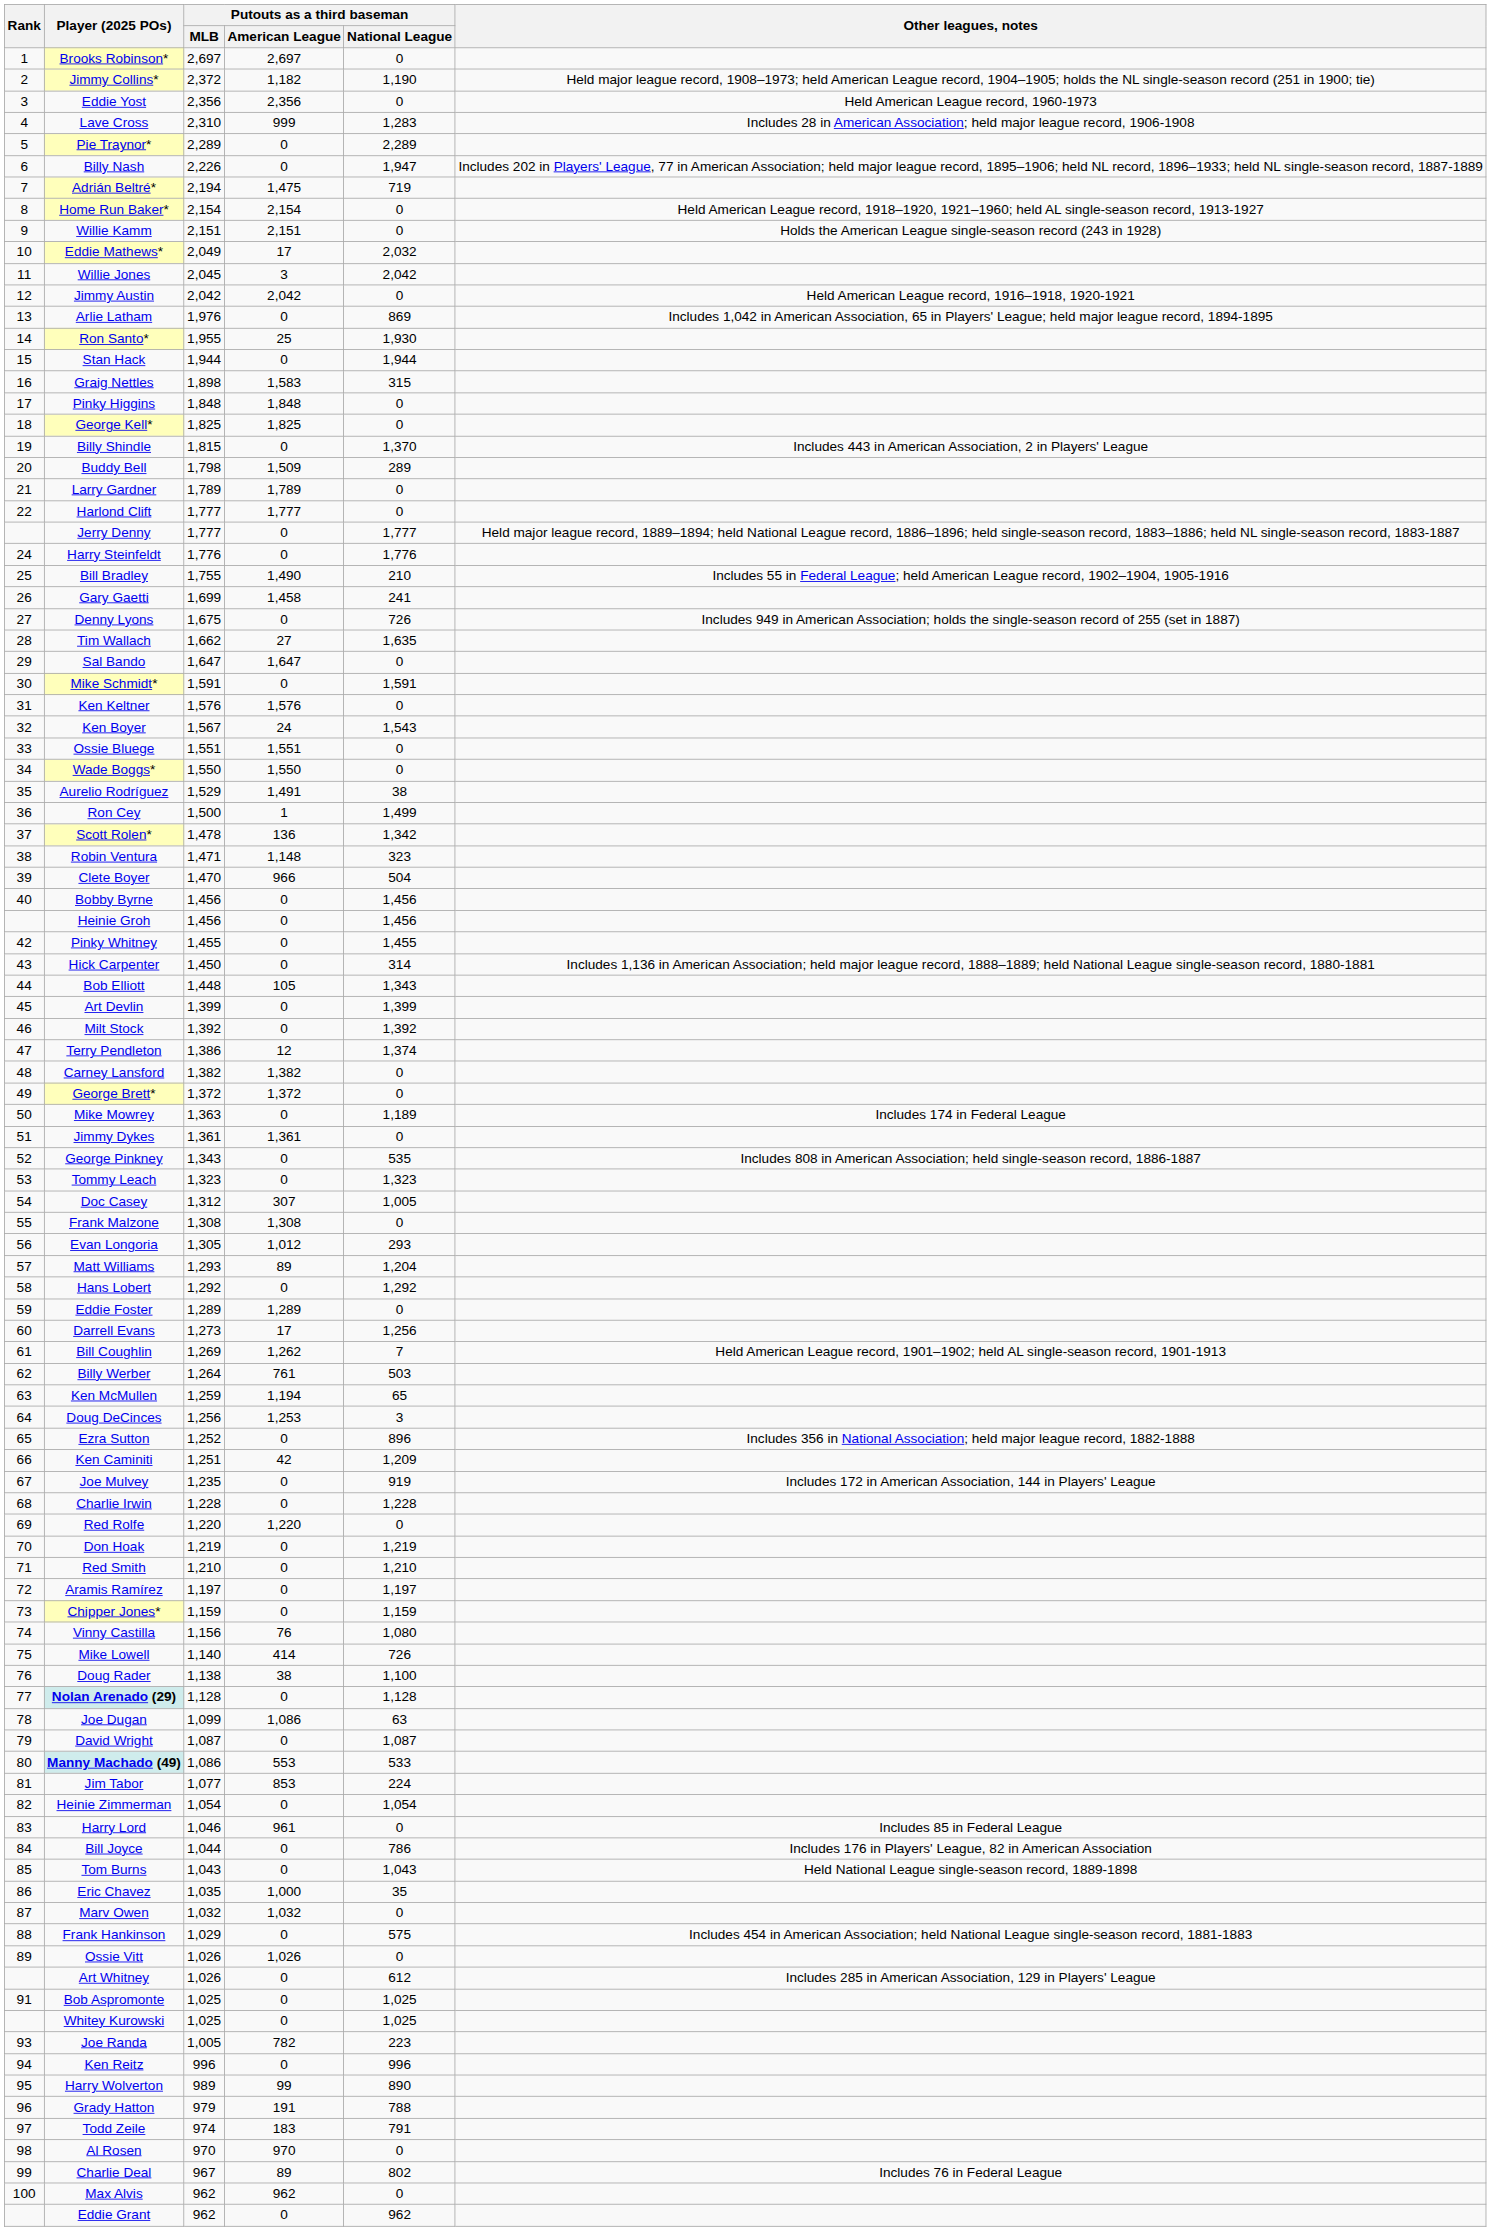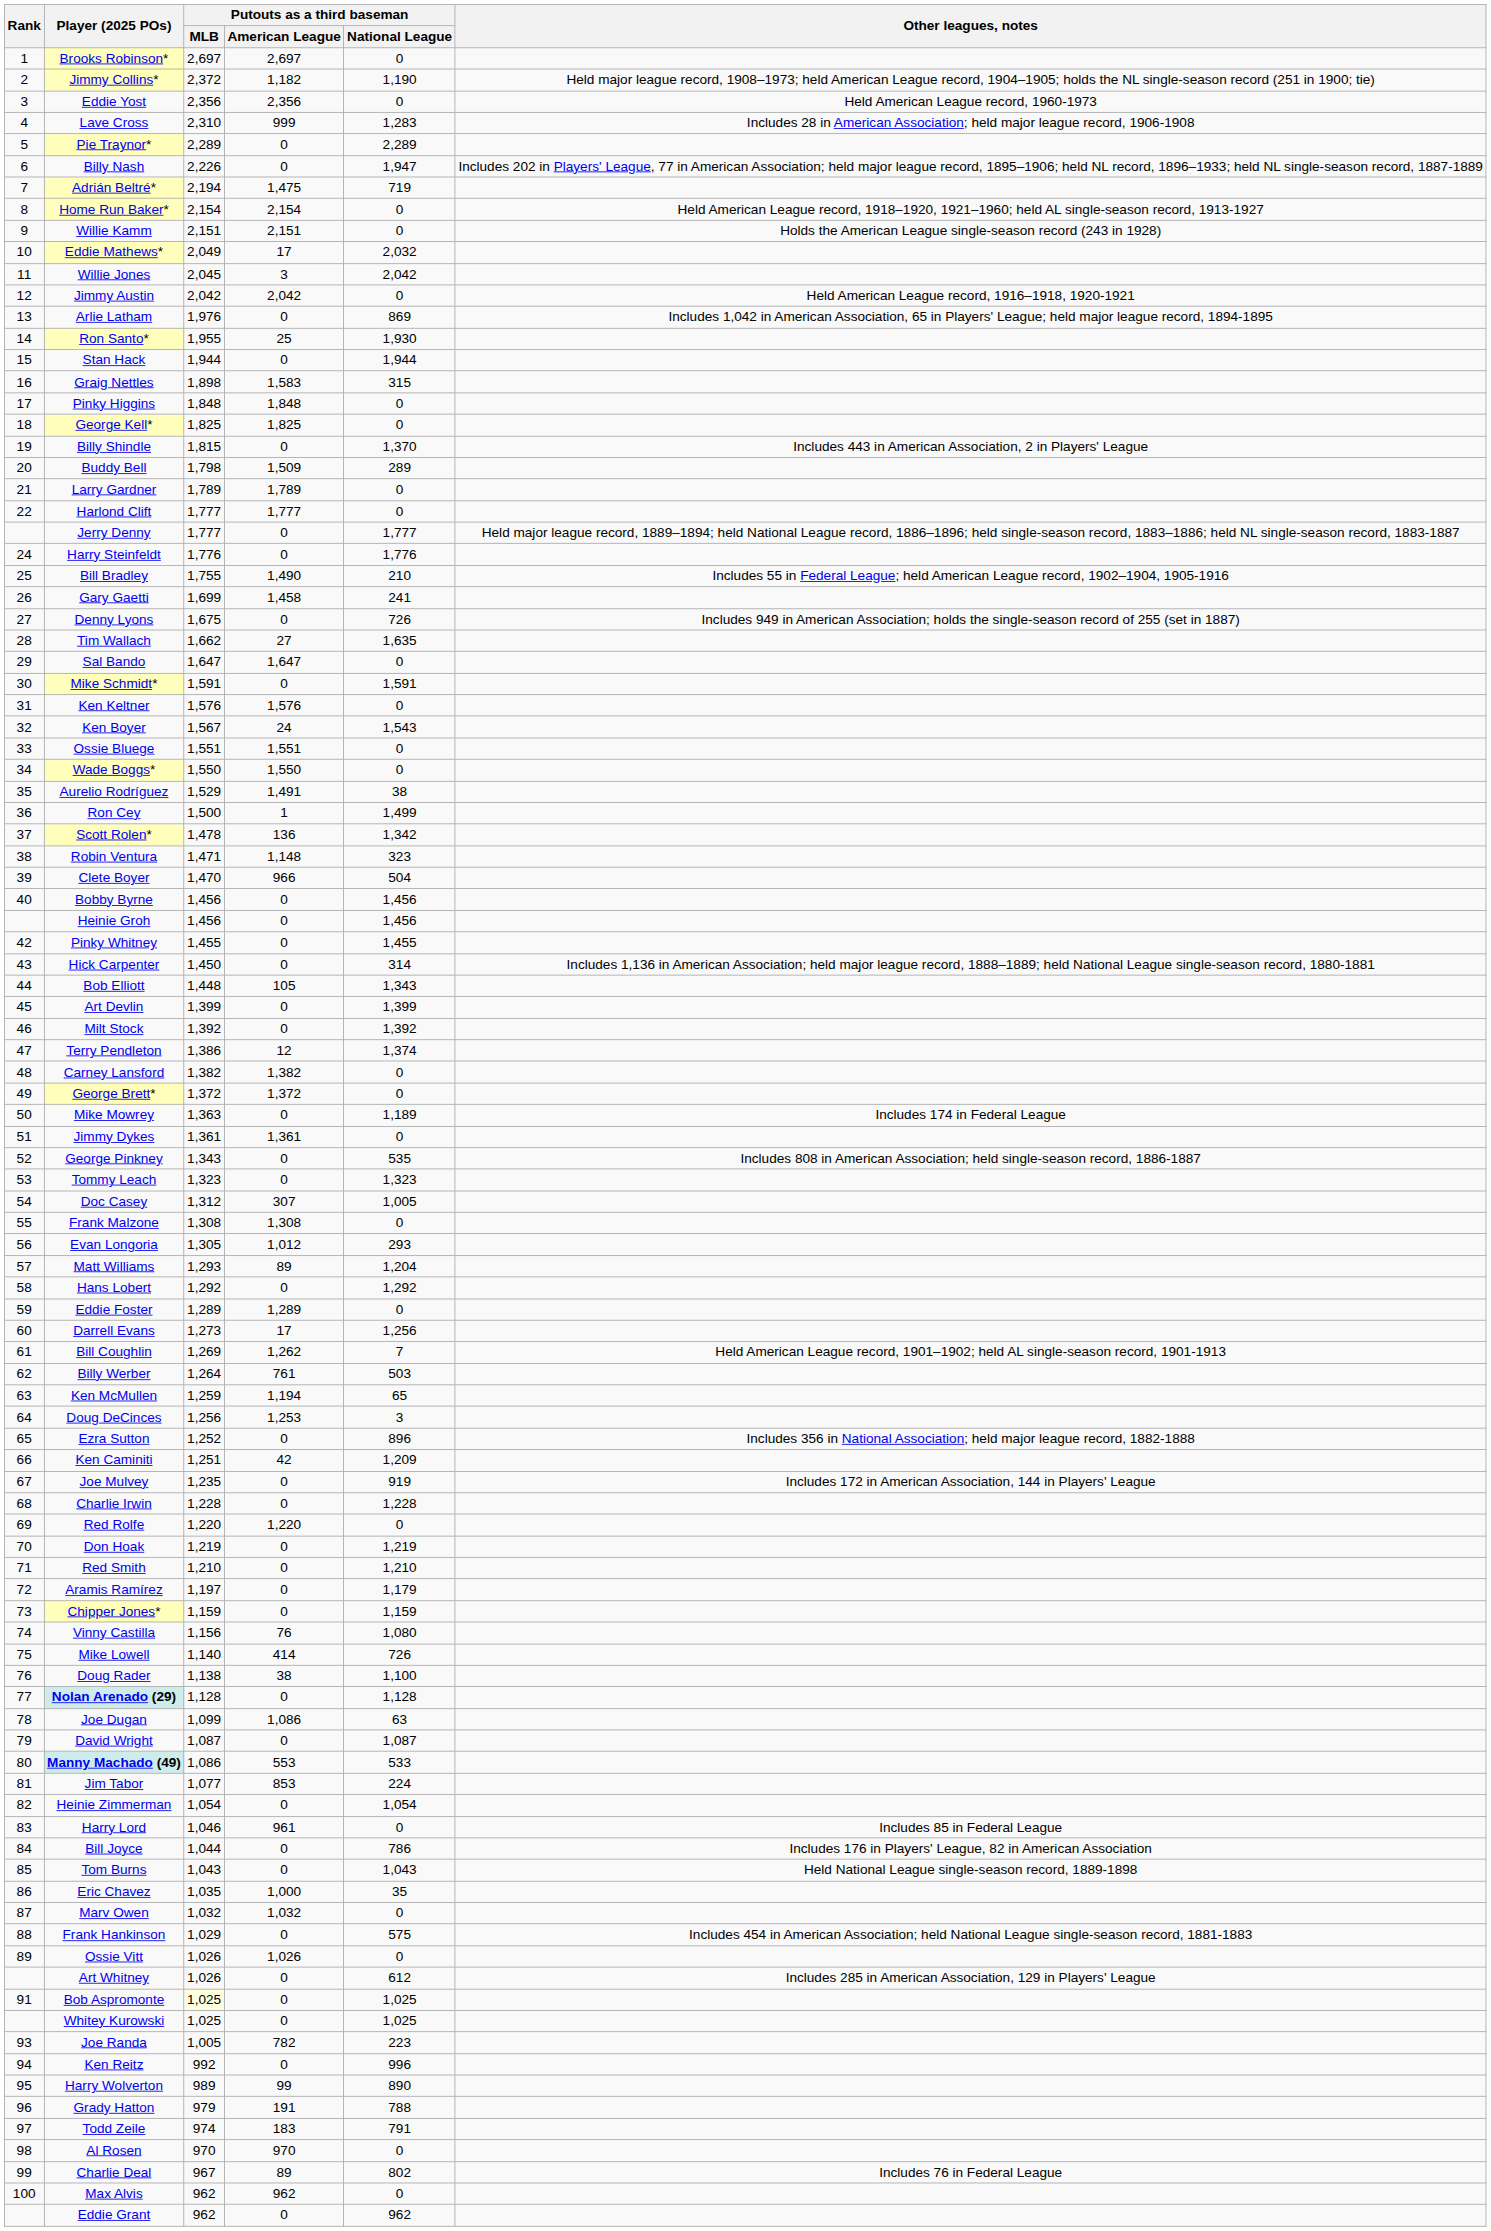Aramis Ramírez | Putouts as a third baseman / National League: 1,197 -> 1,179
Bob Aspromonte | Putouts as a third baseman / MLB: no background -> lightyellow background
Ken Reitz | Putouts as a third baseman / MLB: 996 -> 992
